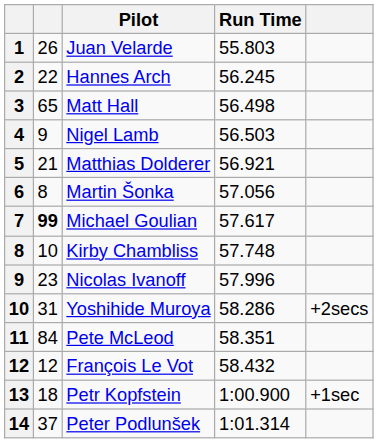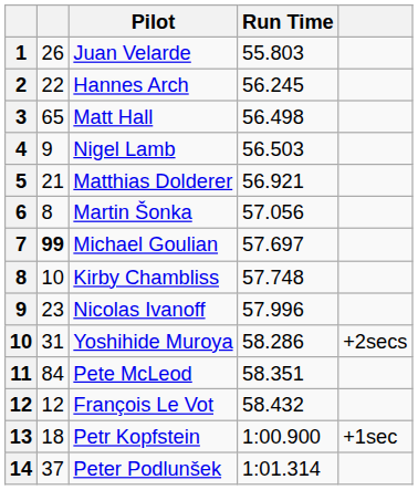Michael Goulian | Run Time: 57.617 -> 57.697
